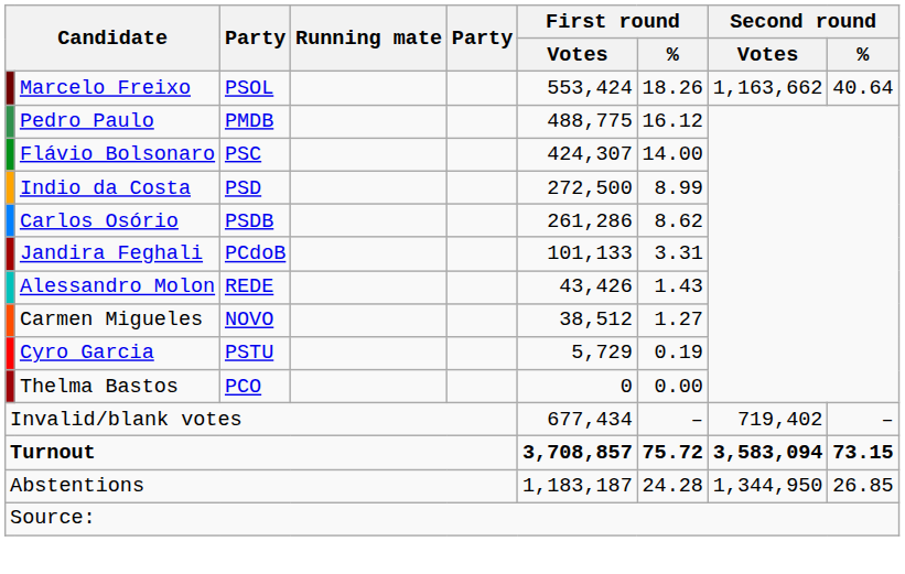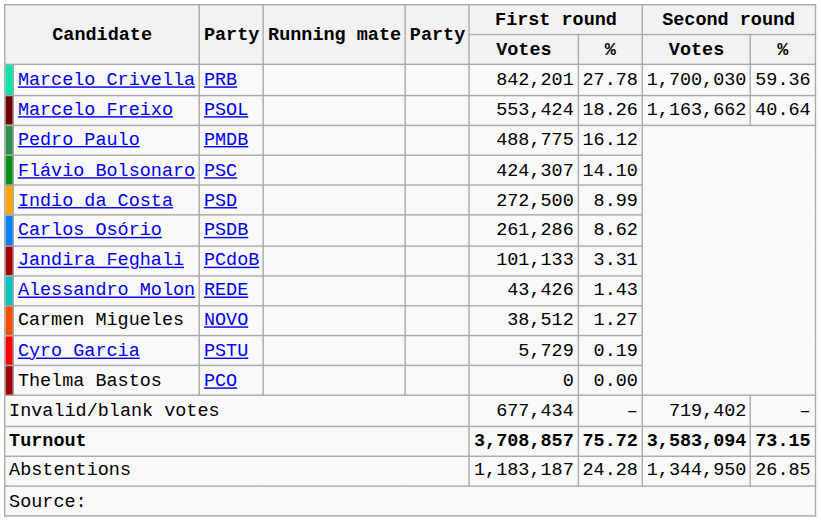+ row: Marcelo Crivella | PRB | 842,201 | 27.78 | 1,700,030 | 59.36
Flávio Bolsonaro | First round / %: 14.00 -> 14.10
